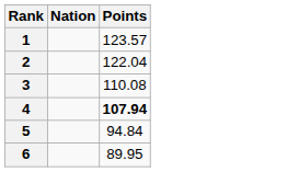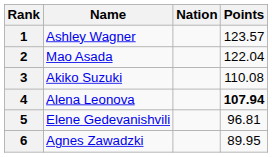+ column: Name | Ashley Wagner | Mao Asada | Akiko Suzuki | Alena Leonova | Elene Gedevanishvili | Agnes Zawadzki
5 | Points: 94.84 -> 96.81
